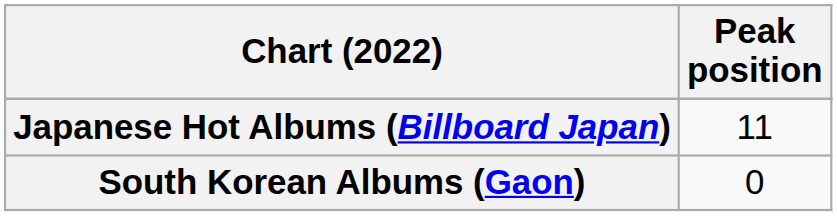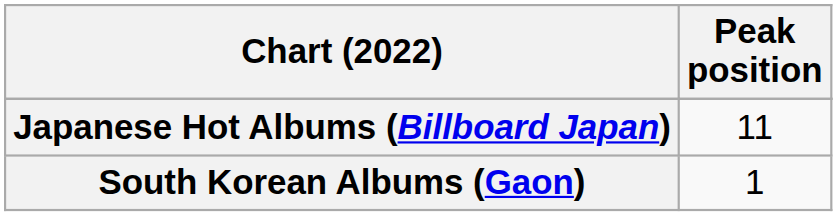South Korean Albums (Gaon) | Peak position: 0 -> 1
